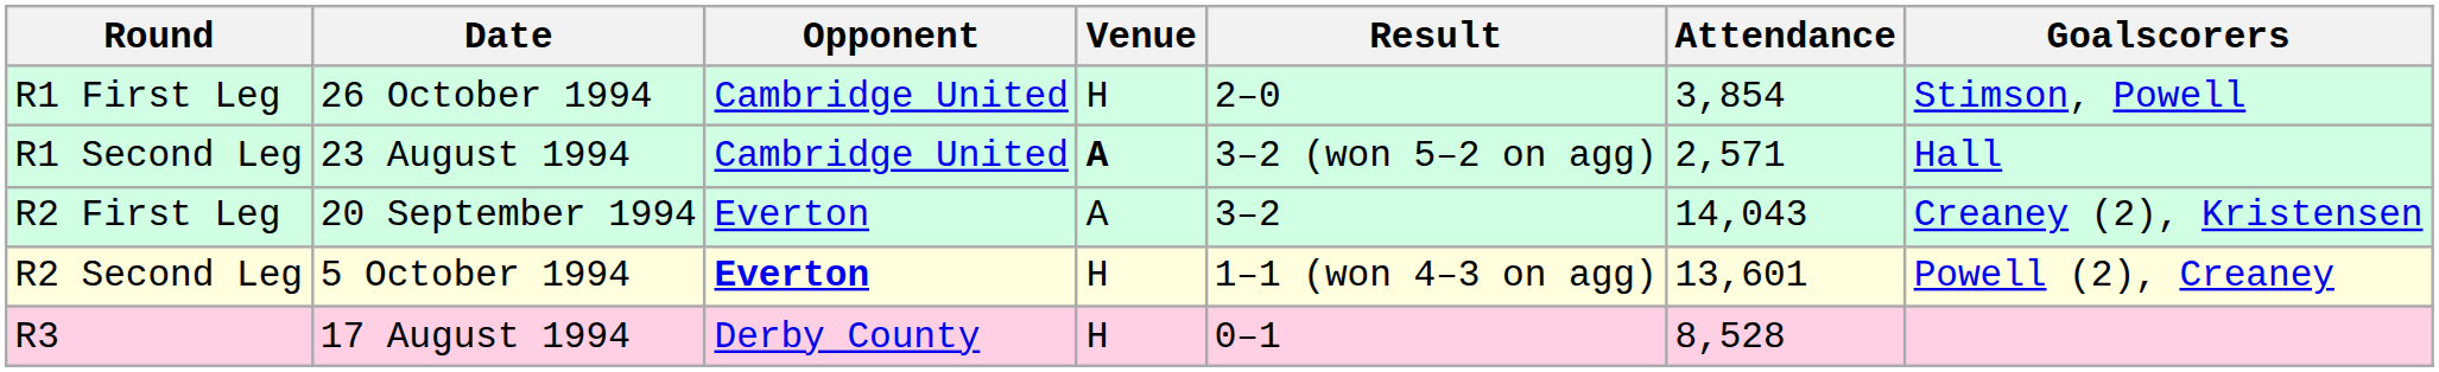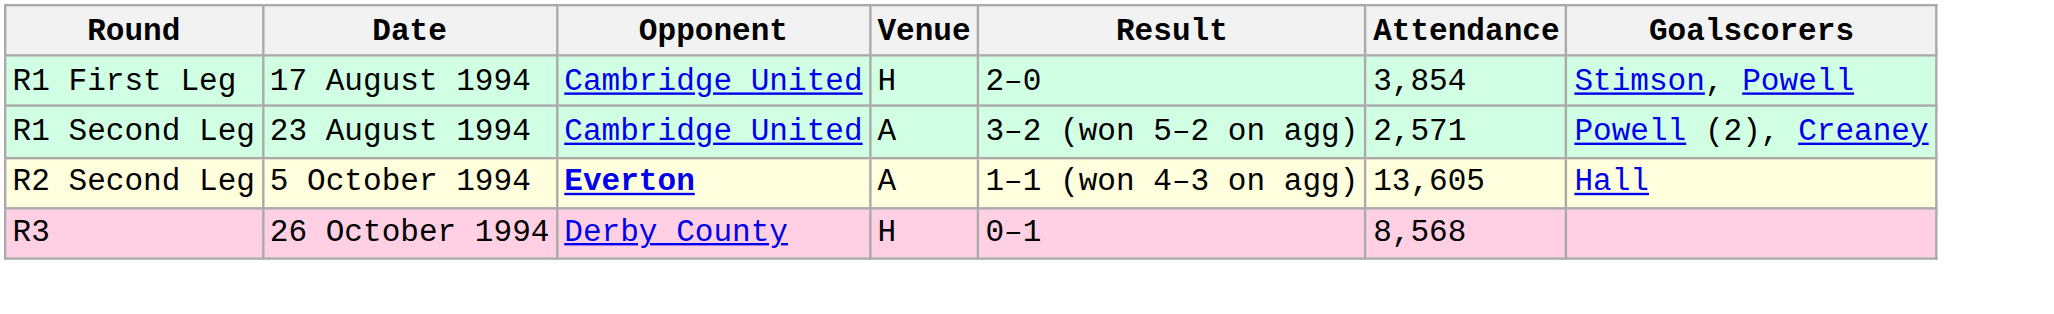R1 First Leg | Date: 26 October 1994 -> 17 August 1994
R1 Second Leg | Venue: bold -> normal
R1 Second Leg | Goalscorers: Hall -> Powell (2), Creaney
- row: R2 First Leg | 20 September 1994 | Everton | A | 3–2 | 14,043 | Creaney (2), Kristensen
R2 Second Leg | Venue: H -> A
R2 Second Leg | Attendance: 13,601 -> 13,605
R2 Second Leg | Goalscorers: Powell (2), Creaney -> Hall
R3 | Date: 17 August 1994 -> 26 October 1994
R3 | Attendance: 8,528 -> 8,568
